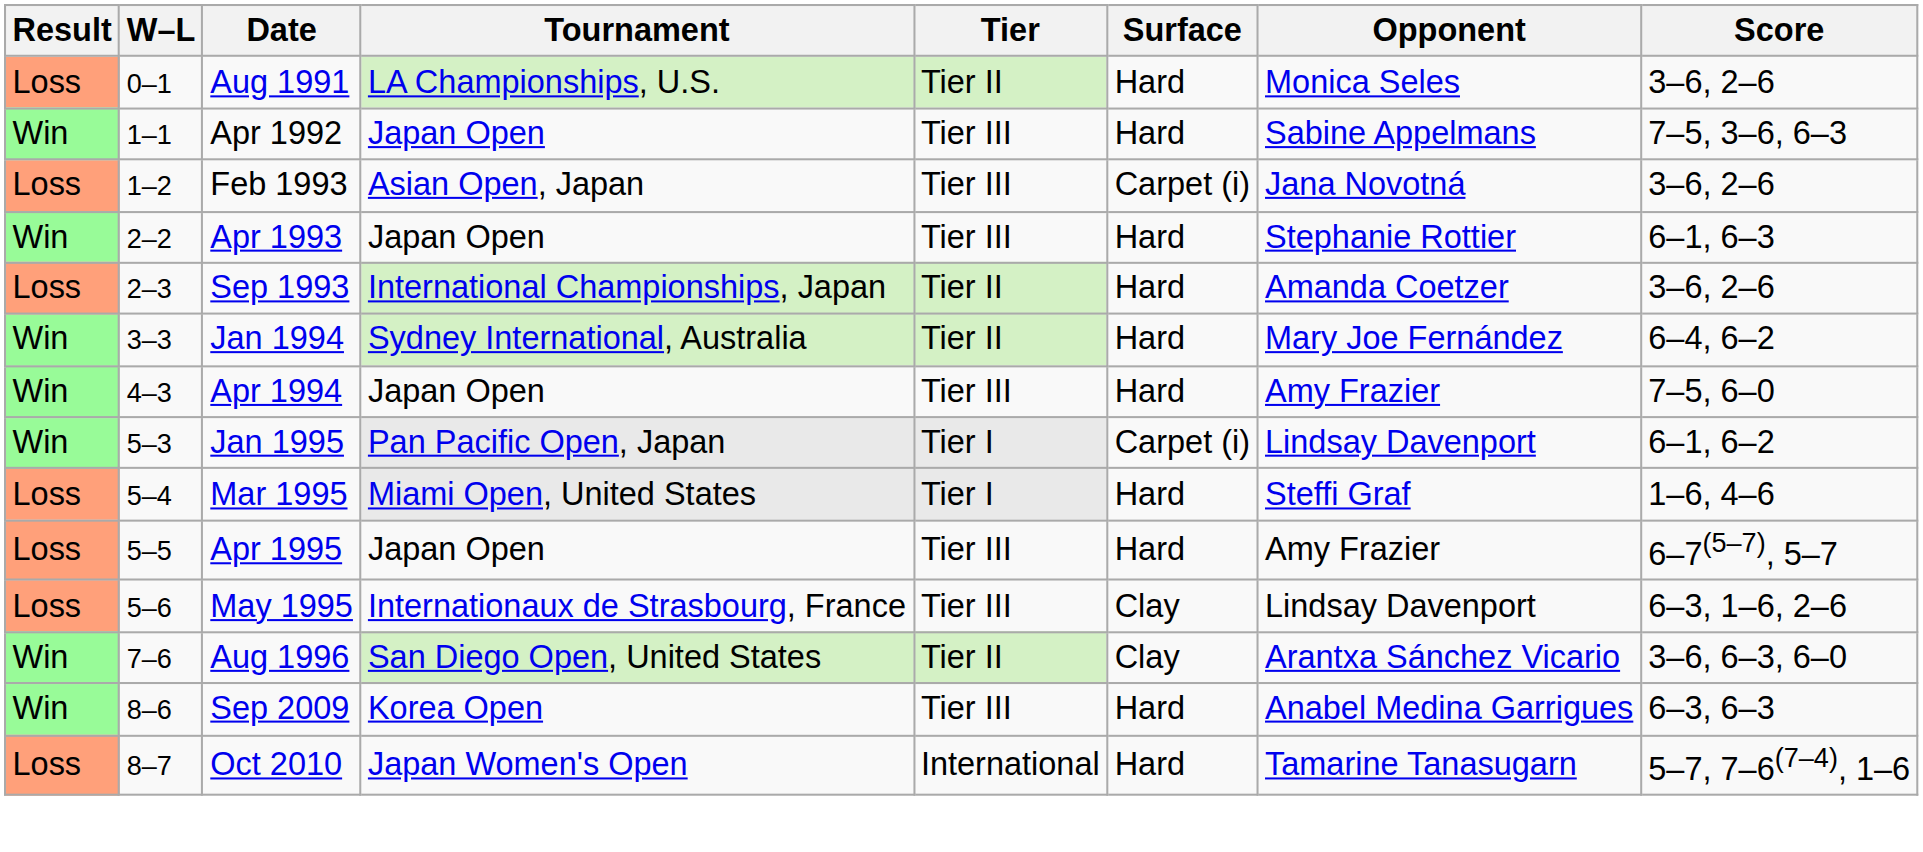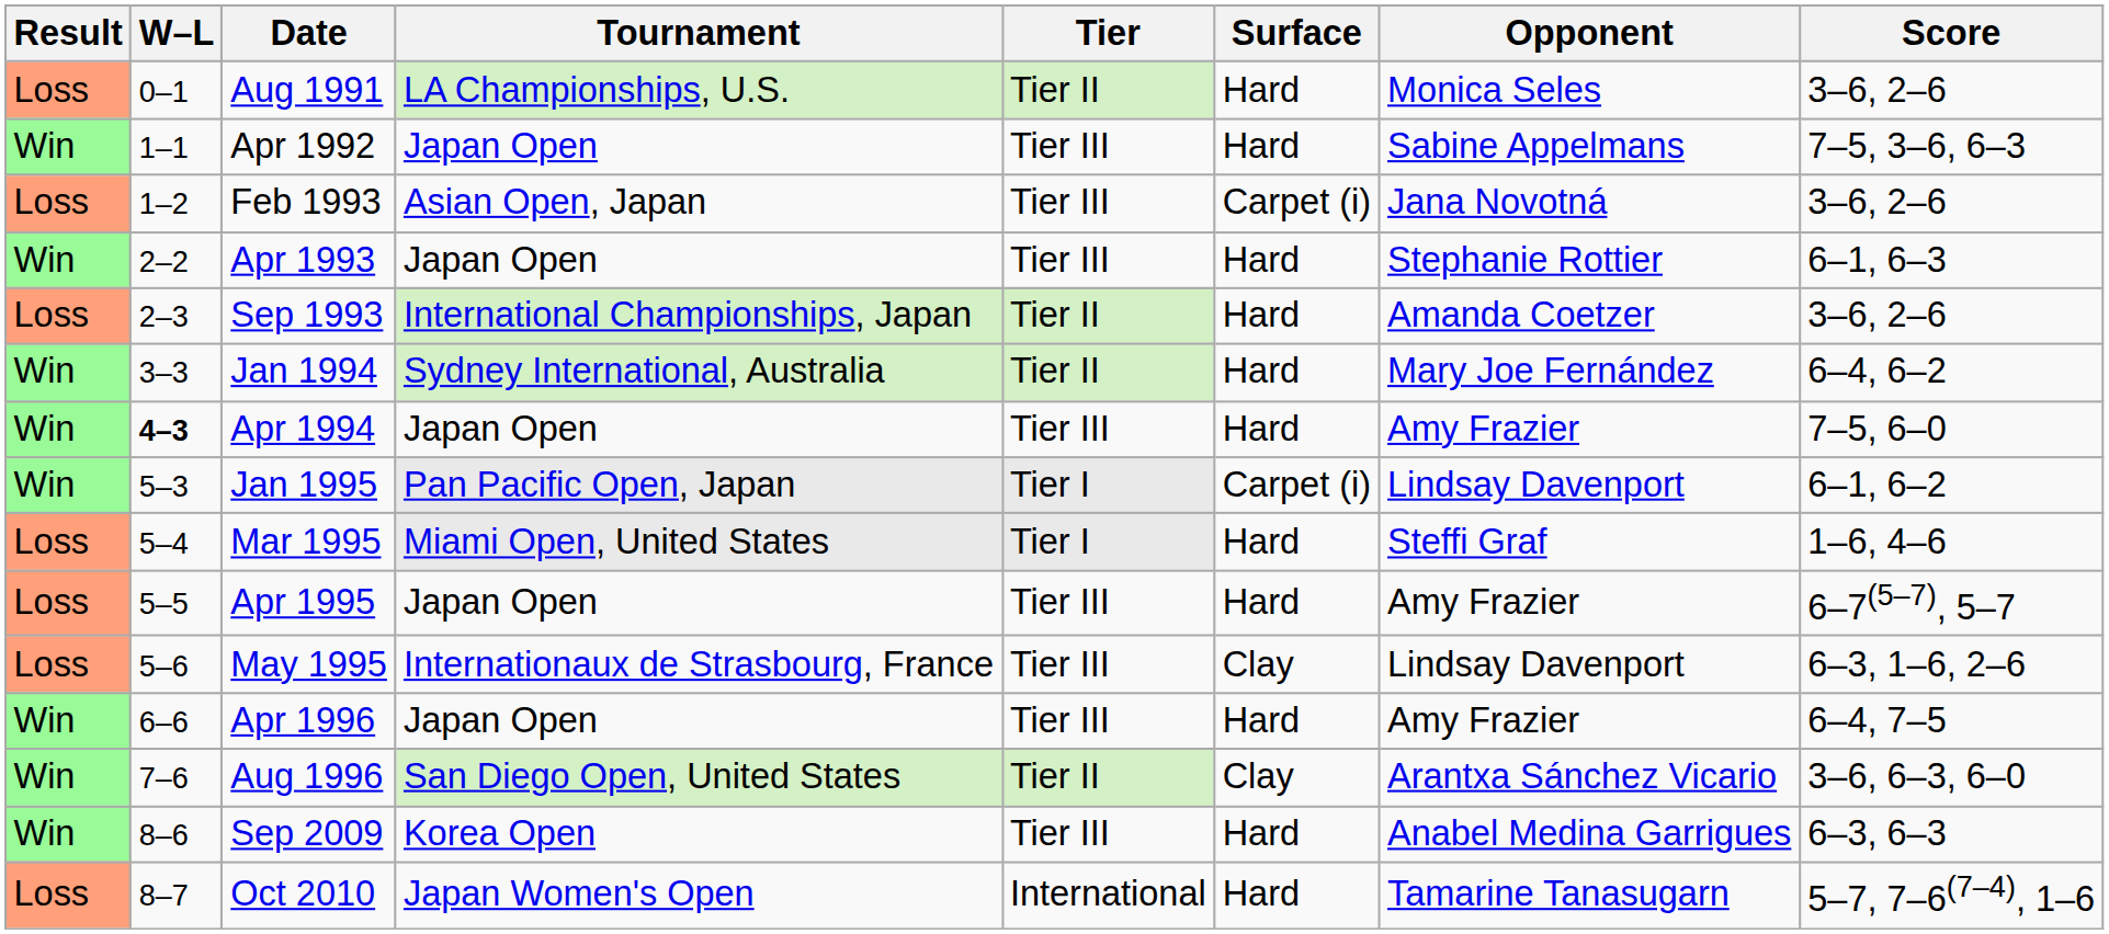Apr 1994 | W–L: normal -> bold
+ row: Win | 6–6 | Apr 1996 | Japan Open | Tier III | Hard | Amy Frazier | 6–4, 7–5
